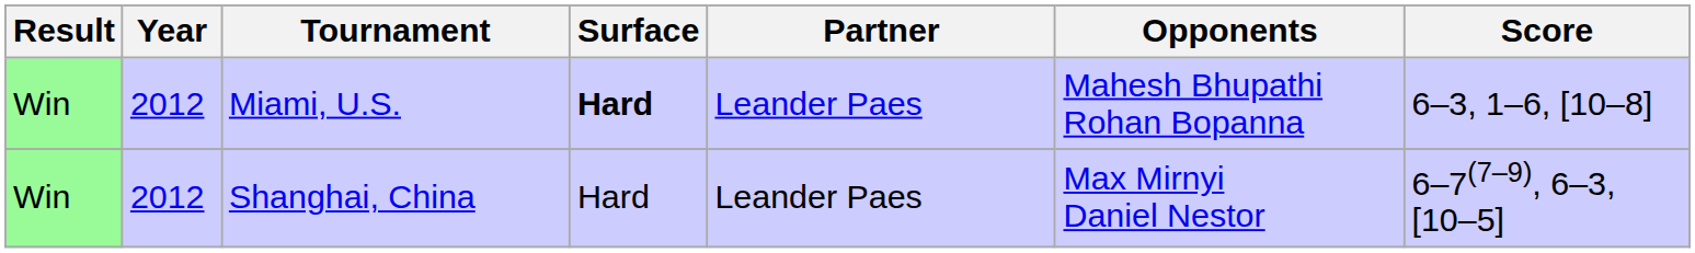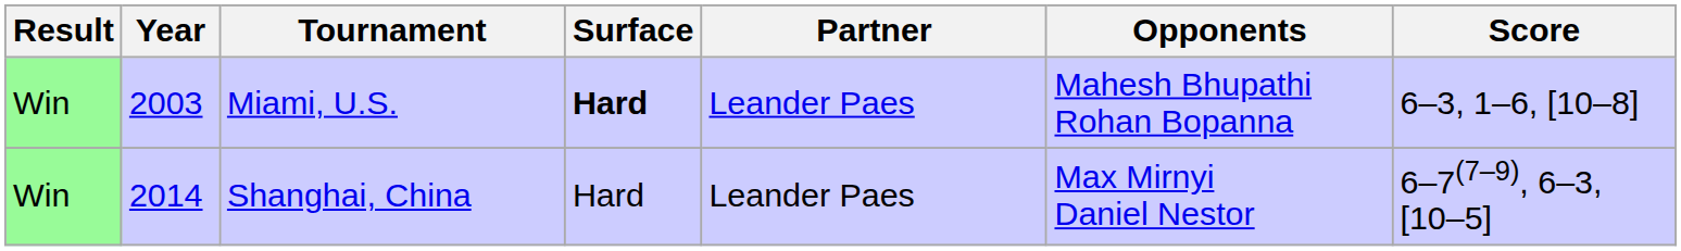Miami, U.S. | Year: 2012 -> 2003
Shanghai, China | Year: 2012 -> 2014
